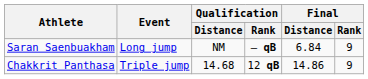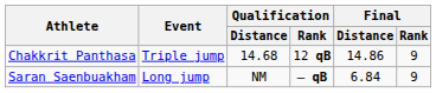rows swapped: Saran Saenbuakham <-> Chakkrit Panthasa
